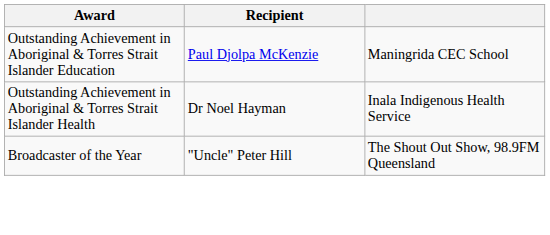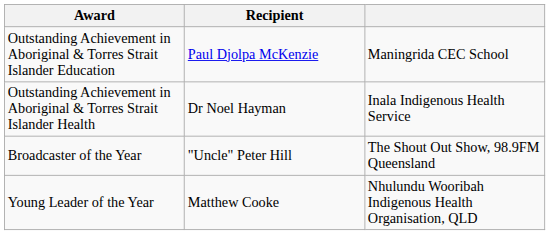+ row: Young Leader of the Year | Matthew Cooke | Nhulundu Wooribah Indigenous Health Organisation, QLD
